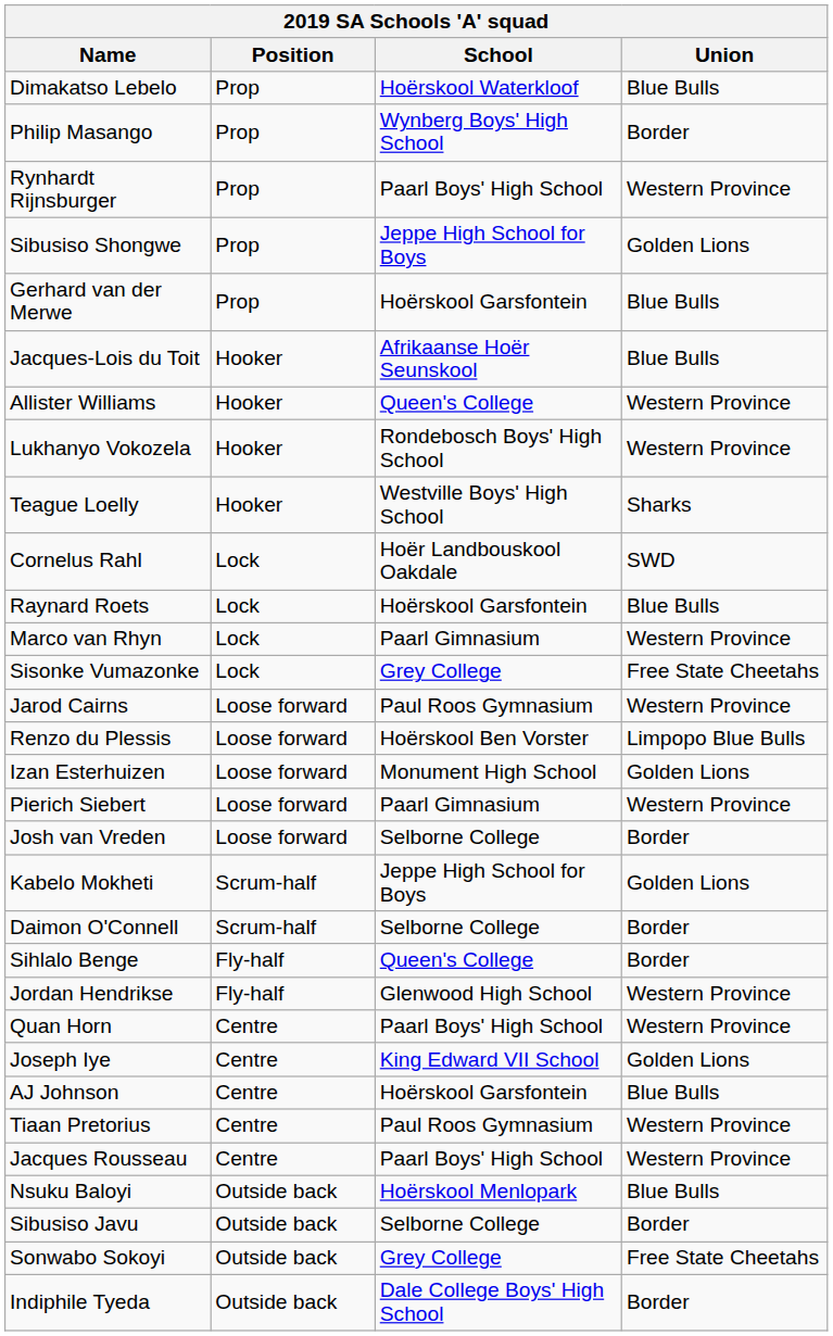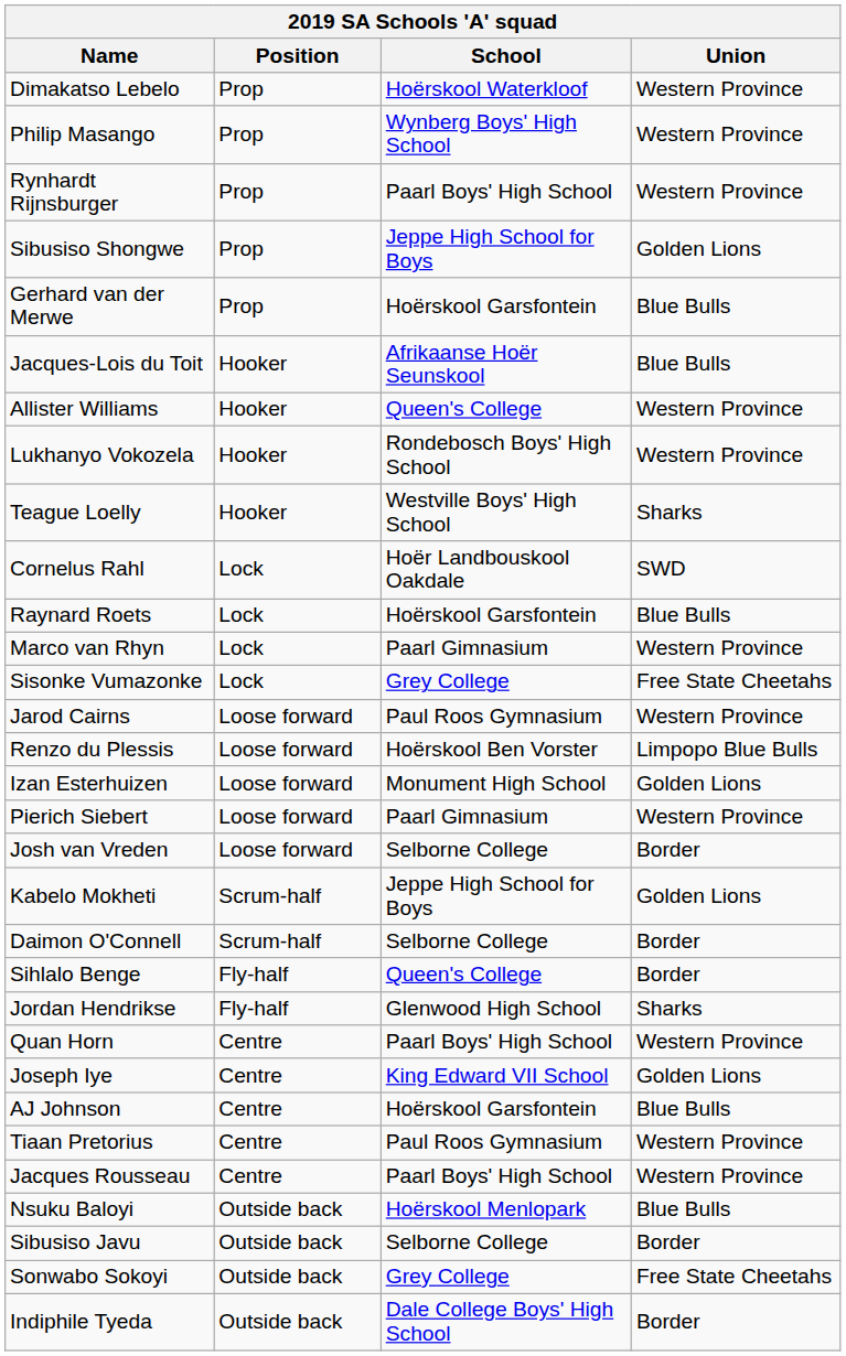Dimakatso Lebelo | Union: Blue Bulls -> Western Province
Philip Masango | Union: Border -> Western Province
Jordan Hendrikse | Union: Western Province -> Sharks
